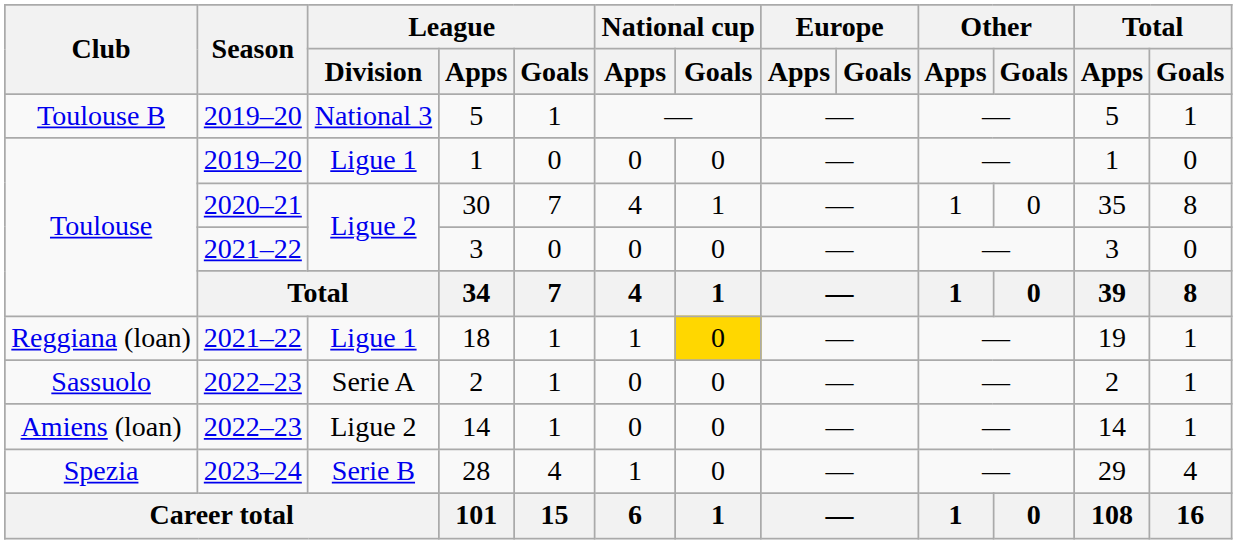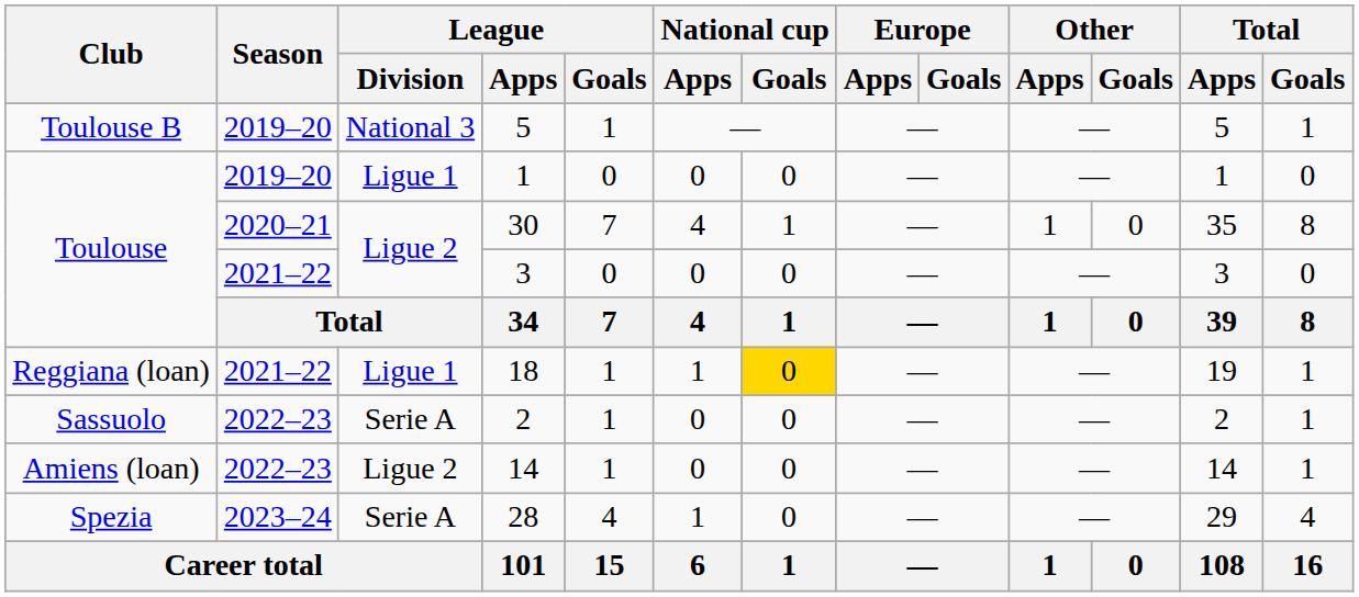28 | League / Division: Serie B -> Serie A
